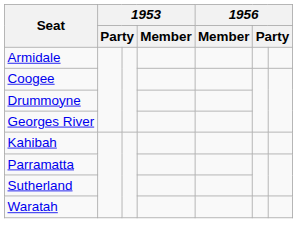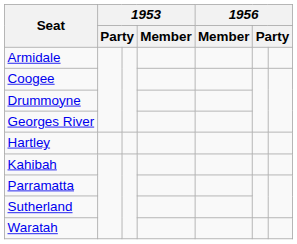+ row: Hartley
